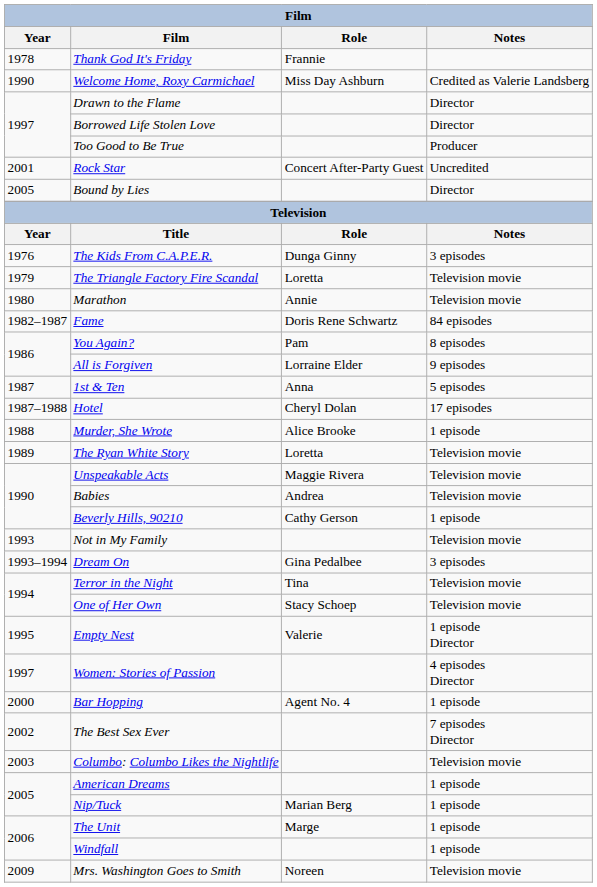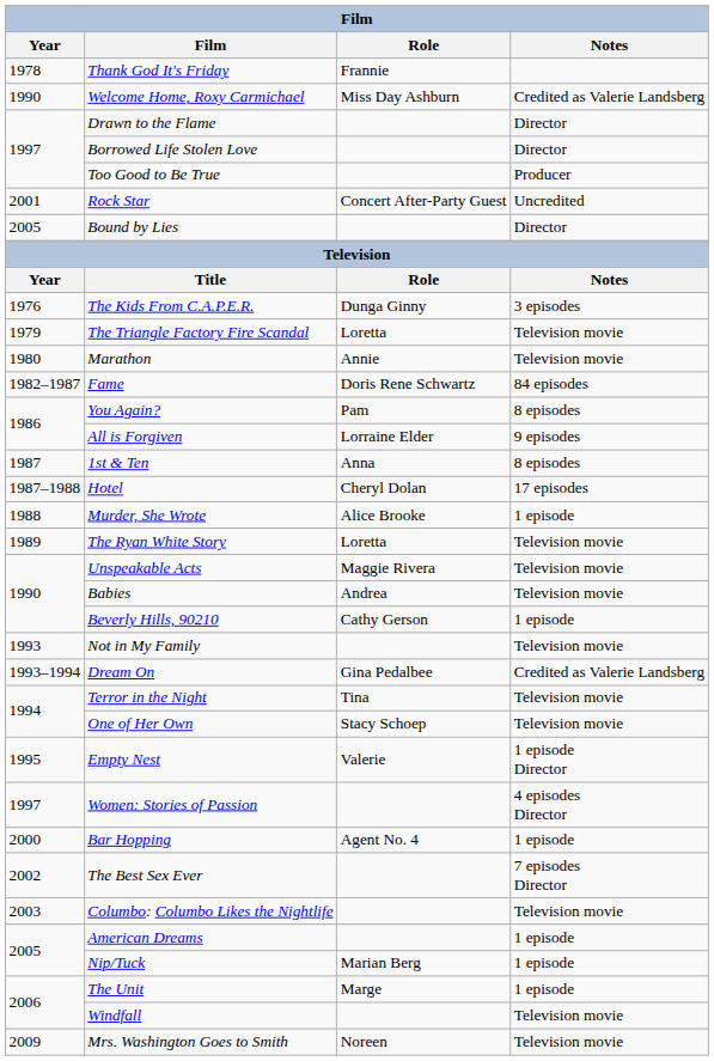1st & Ten | Notes: 5 episodes -> 8 episodes
Dream On | Notes: 3 episodes -> Credited as Valerie Landsberg
Windfall | Notes: 1 episode -> Television movie
